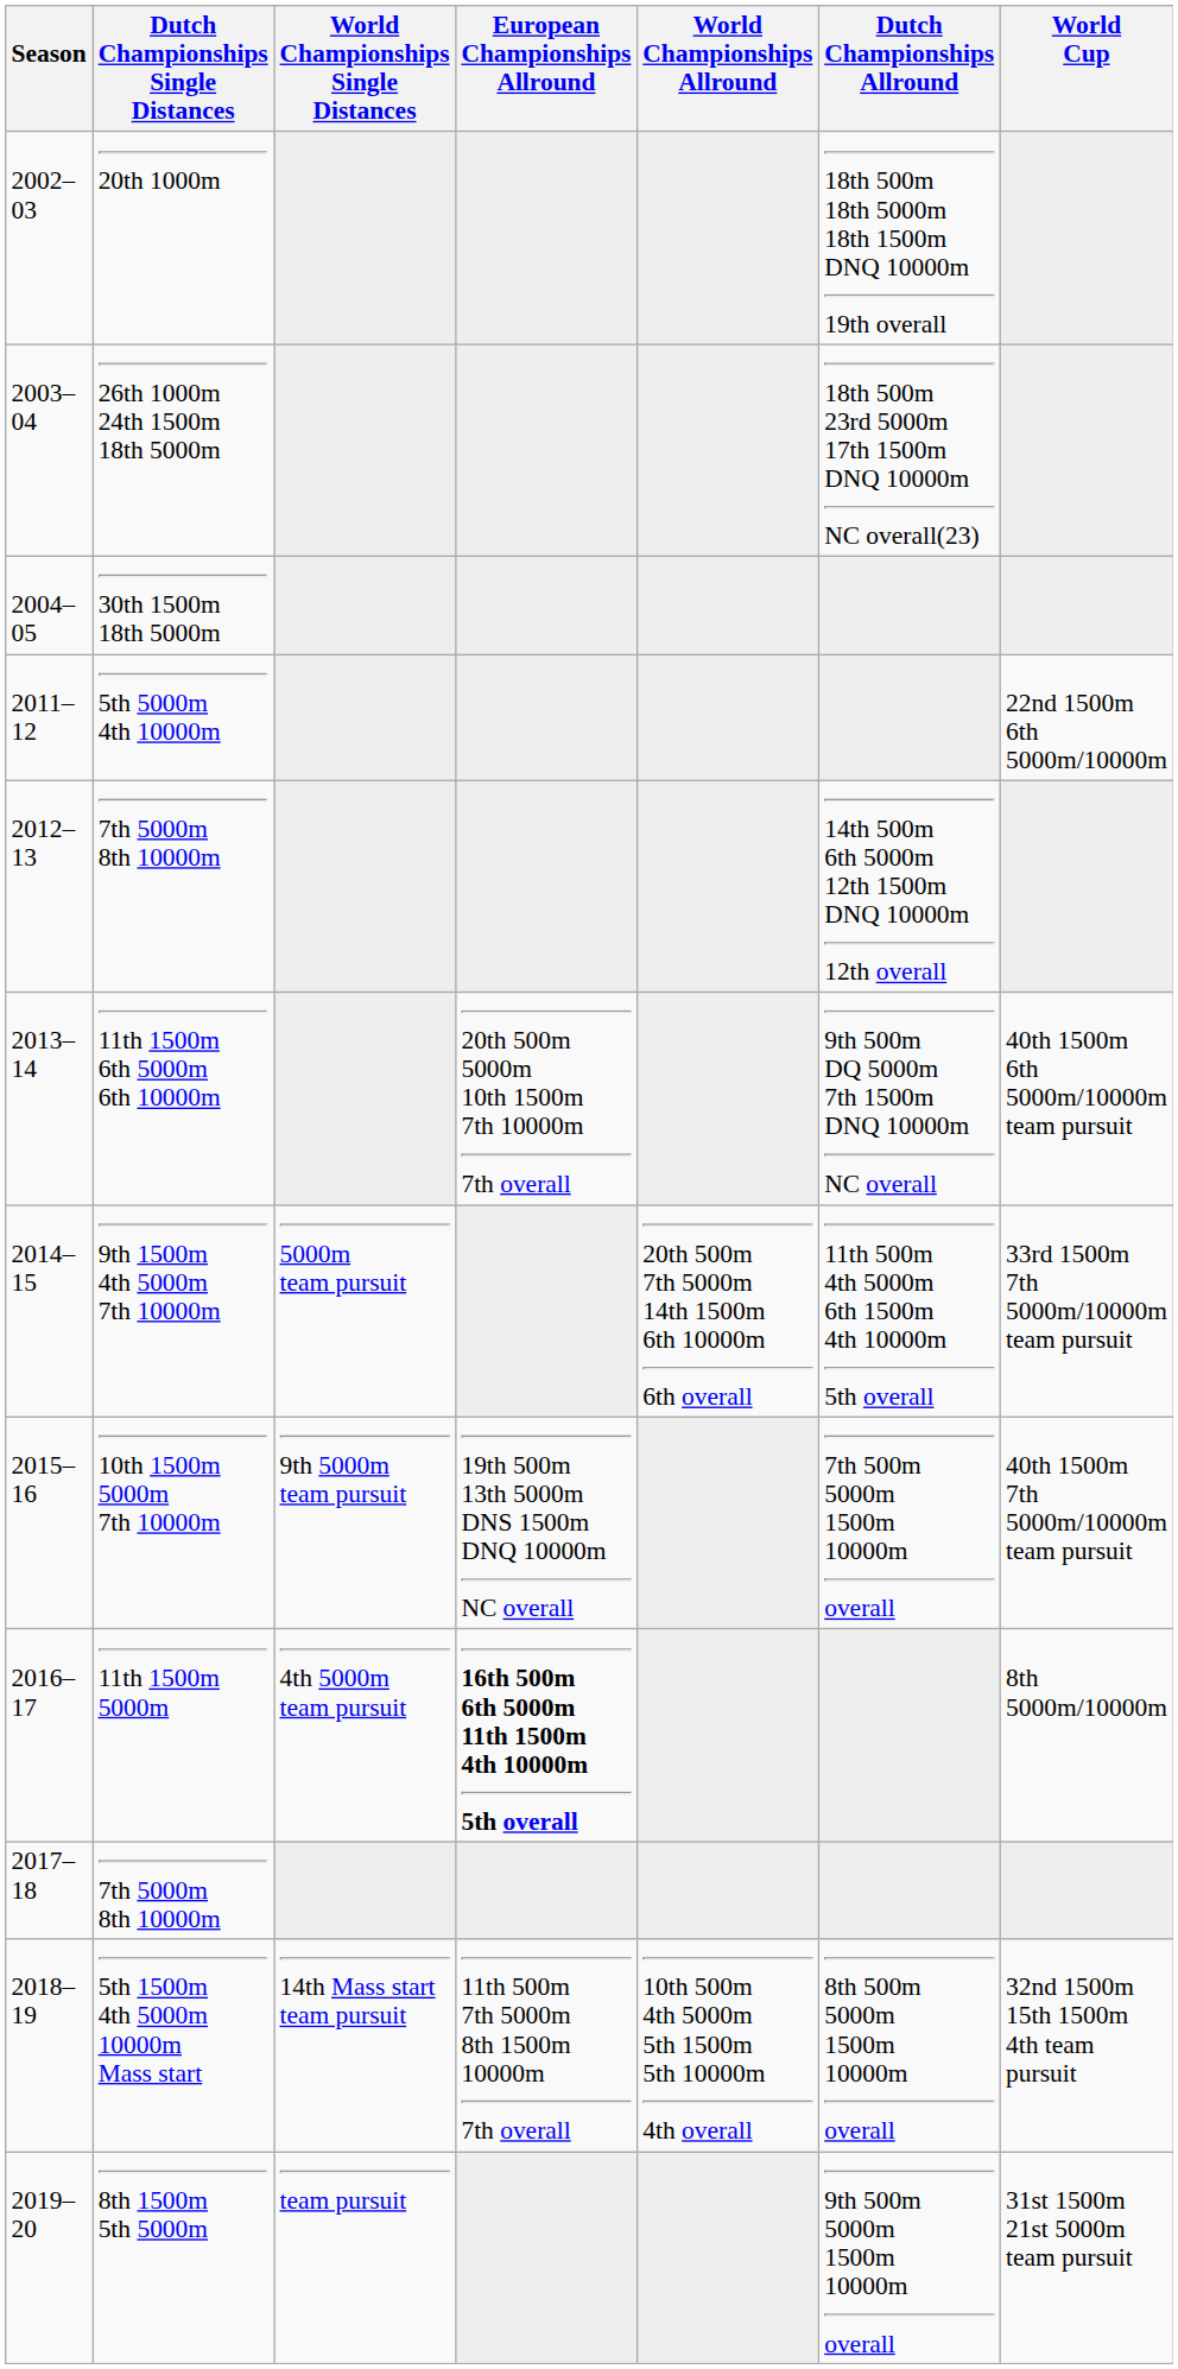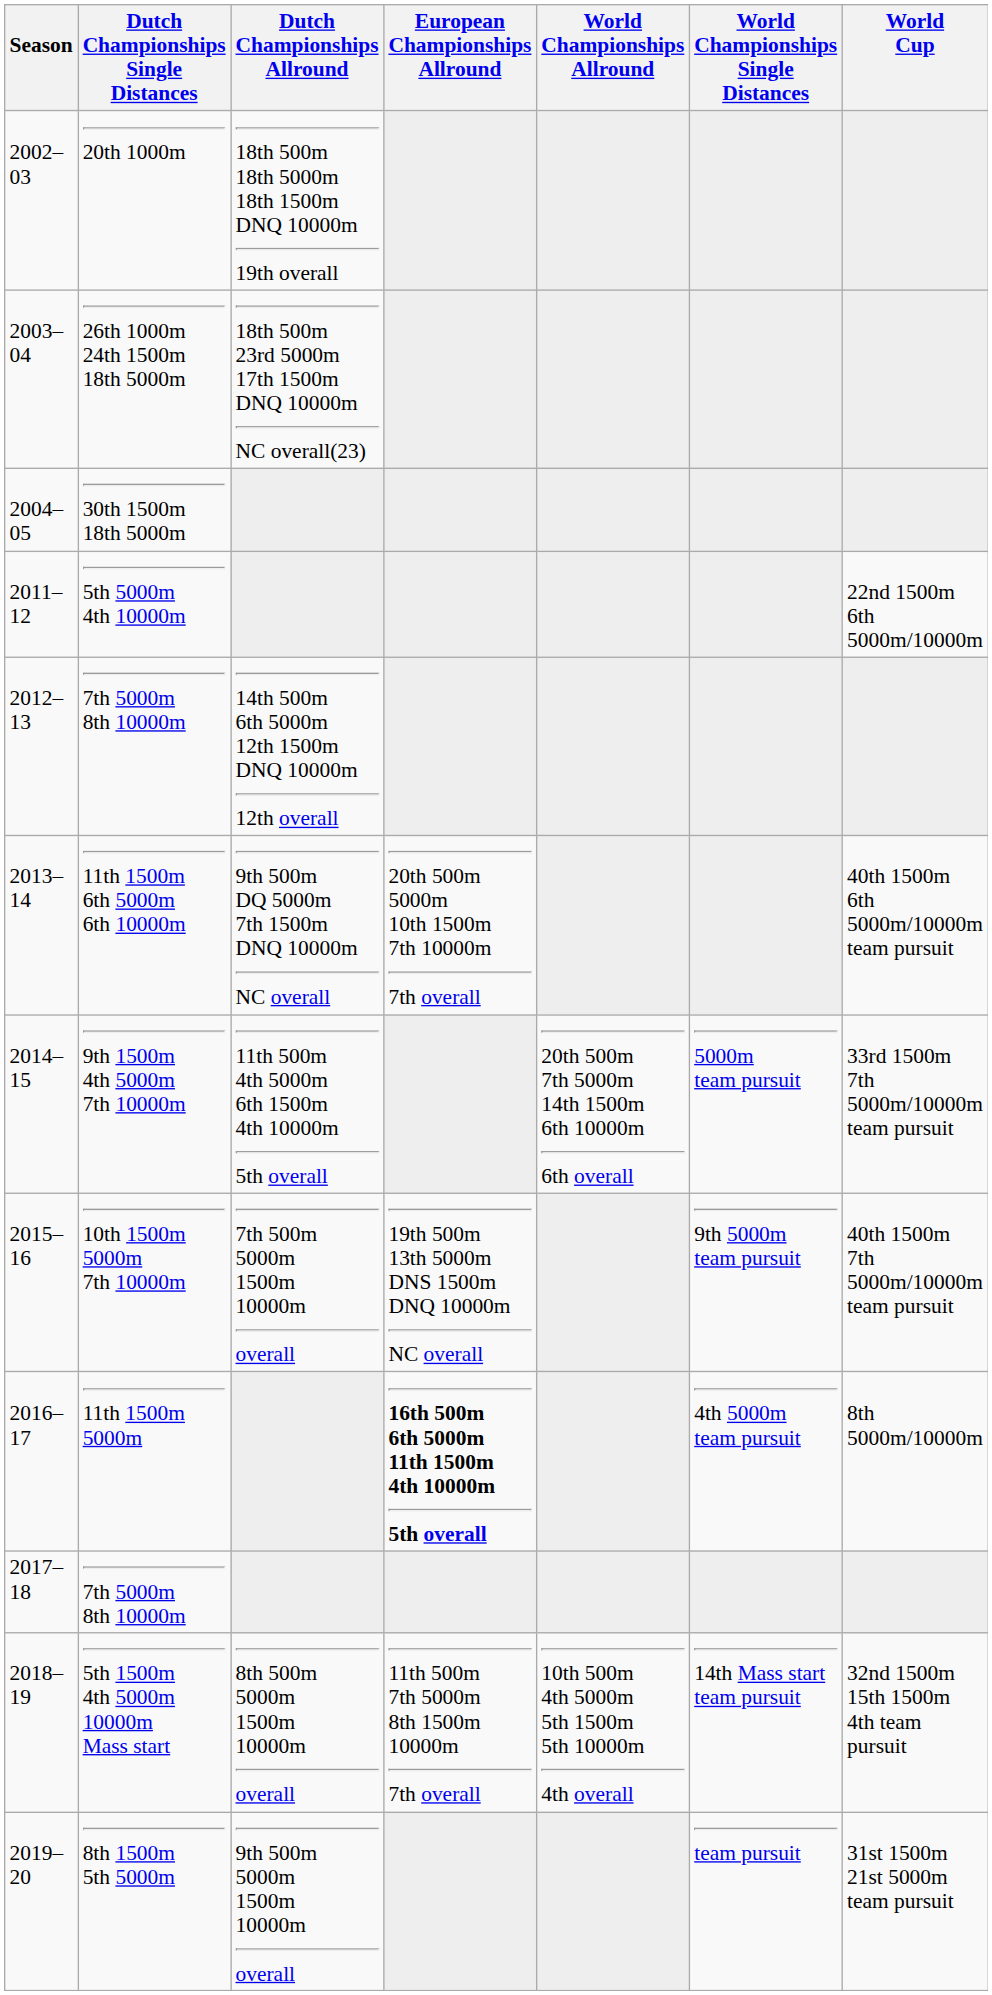columns swapped: Dutch Championships Allround <-> World Championships Single Distances
